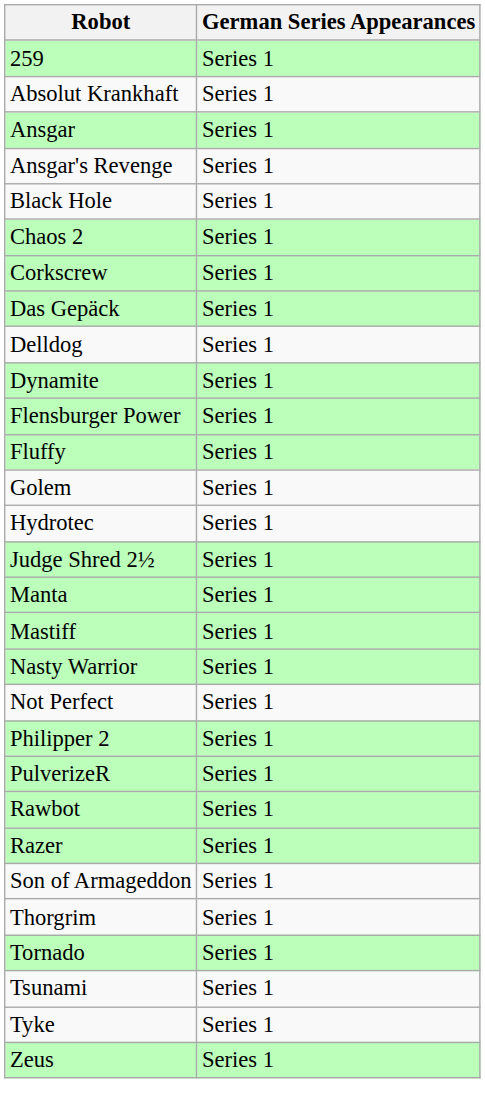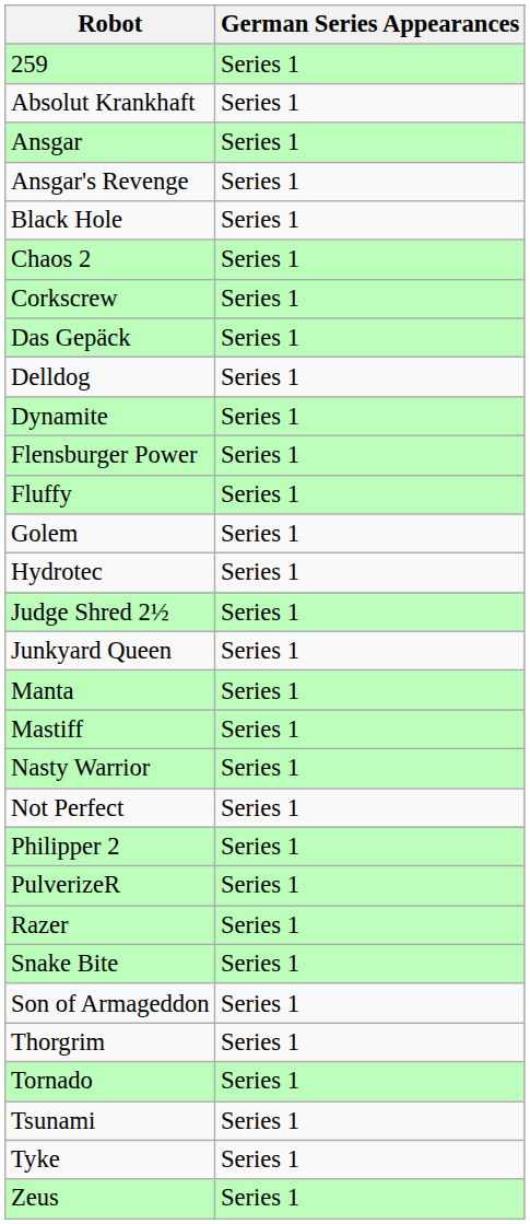+ row: Junkyard Queen | Series 1
- row: Rawbot | Series 1
+ row: Snake Bite | Series 1
